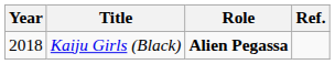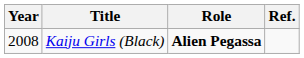Kaiju Girls (Black) | Year: 2018 -> 2008
